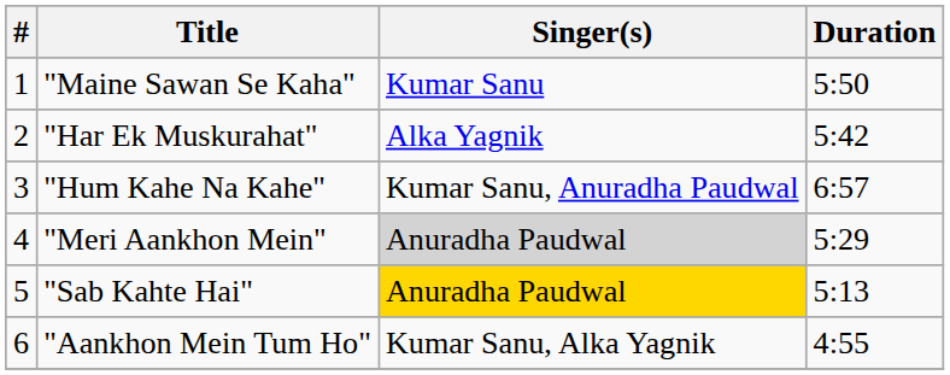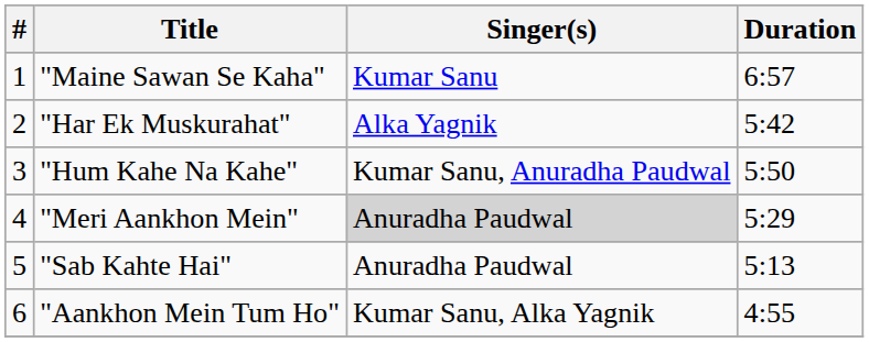"Maine Sawan Se Kaha" | Duration: 5:50 -> 6:57
"Hum Kahe Na Kahe" | Duration: 6:57 -> 5:50
"Sab Kahte Hai" | Singer(s): gold background -> no background
